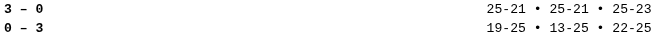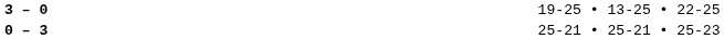3 – 0 | column 4: 25-21 • 25-21 • 25-23 -> 19-25 • 13-25 • 22-25
0 – 3 | column 4: 19-25 • 13-25 • 22-25 -> 25-21 • 25-21 • 25-23
